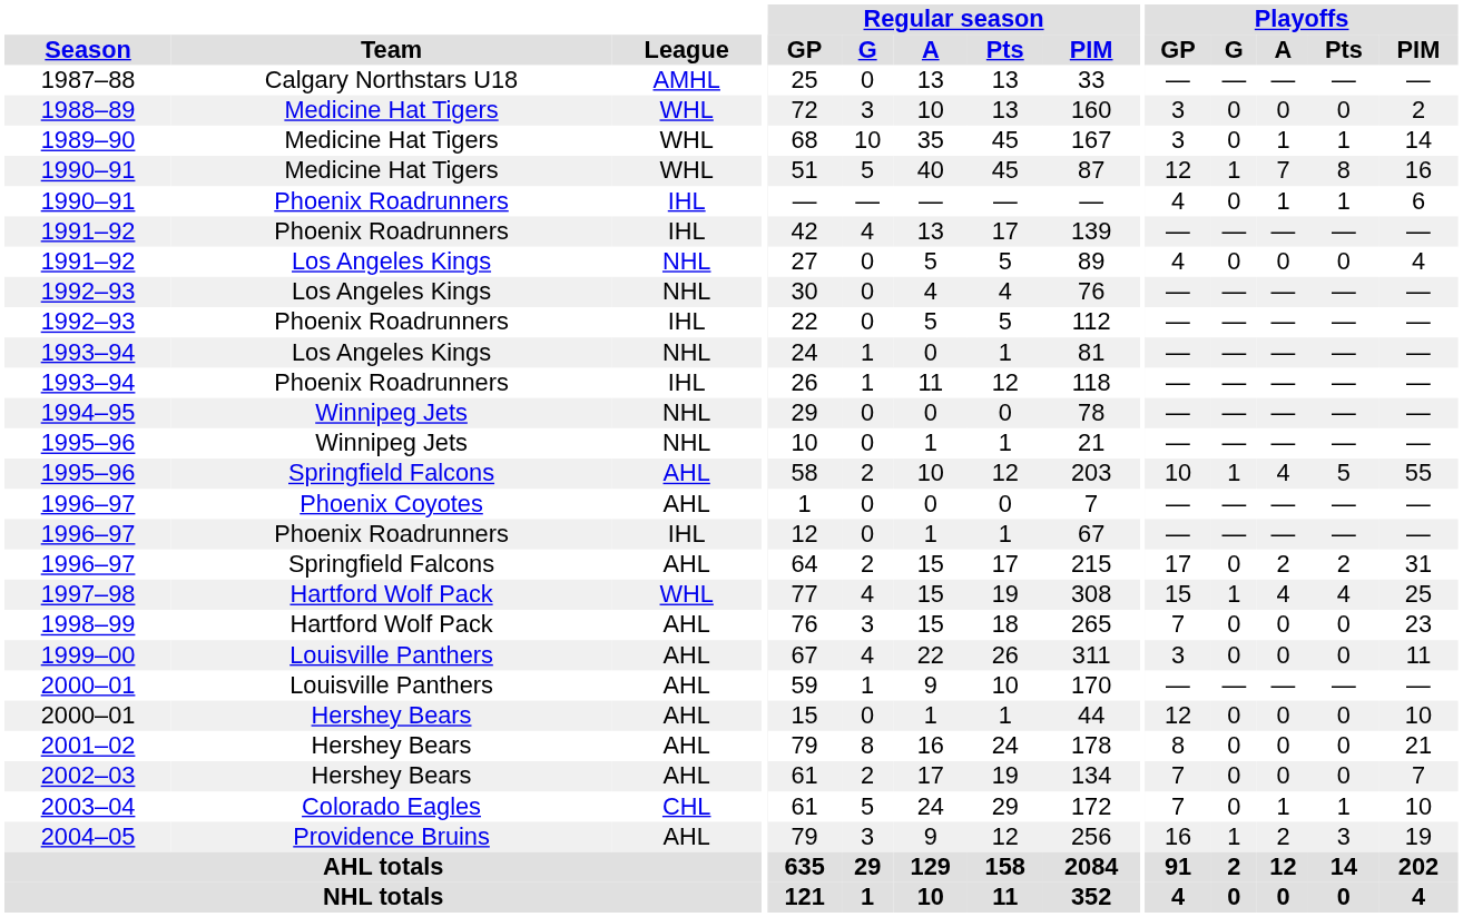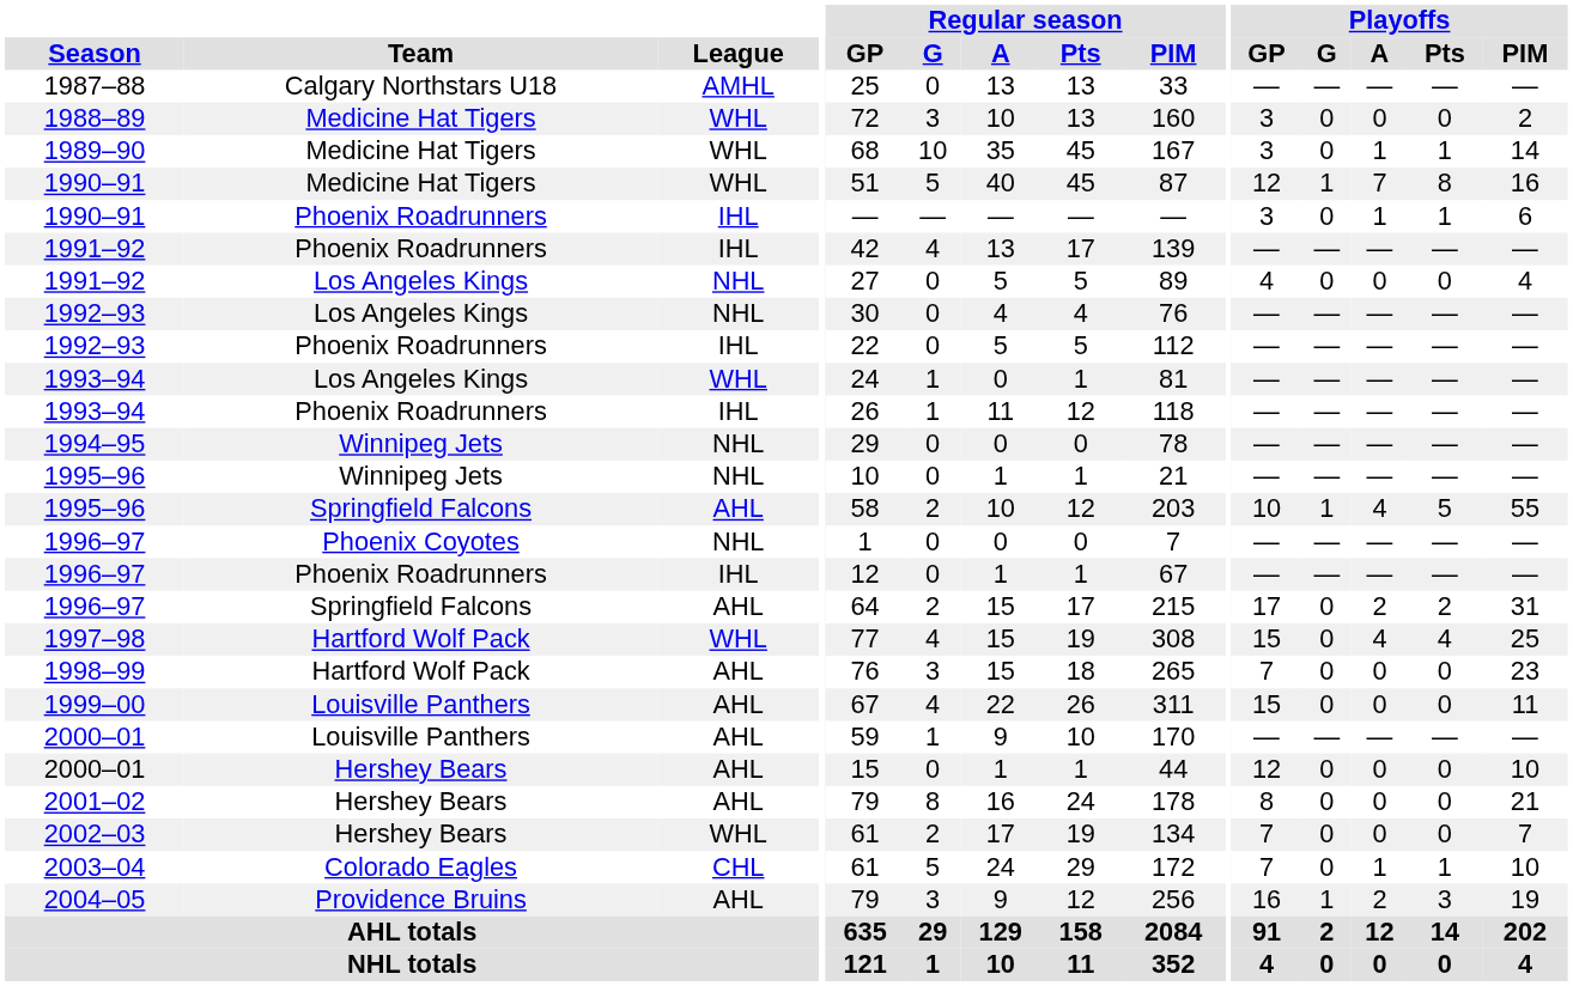1990–91 / Phoenix Roadrunners | Playoffs / GP: 4 -> 3
1993–94 / Los Angeles Kings | League: NHL -> WHL
1996–97 / Phoenix Coyotes | League: AHL -> NHL
1997–98 | Playoffs / G: 1 -> 0
1999–00 | Playoffs / GP: 3 -> 15
2002–03 | League: AHL -> WHL
